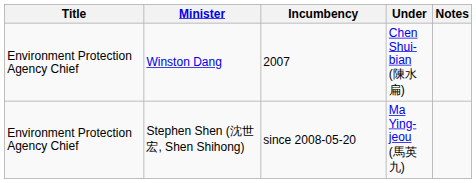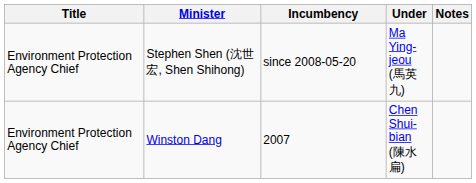rows swapped: Winston Dang <-> Stephen Shen (沈世宏, Shen Shihong)
